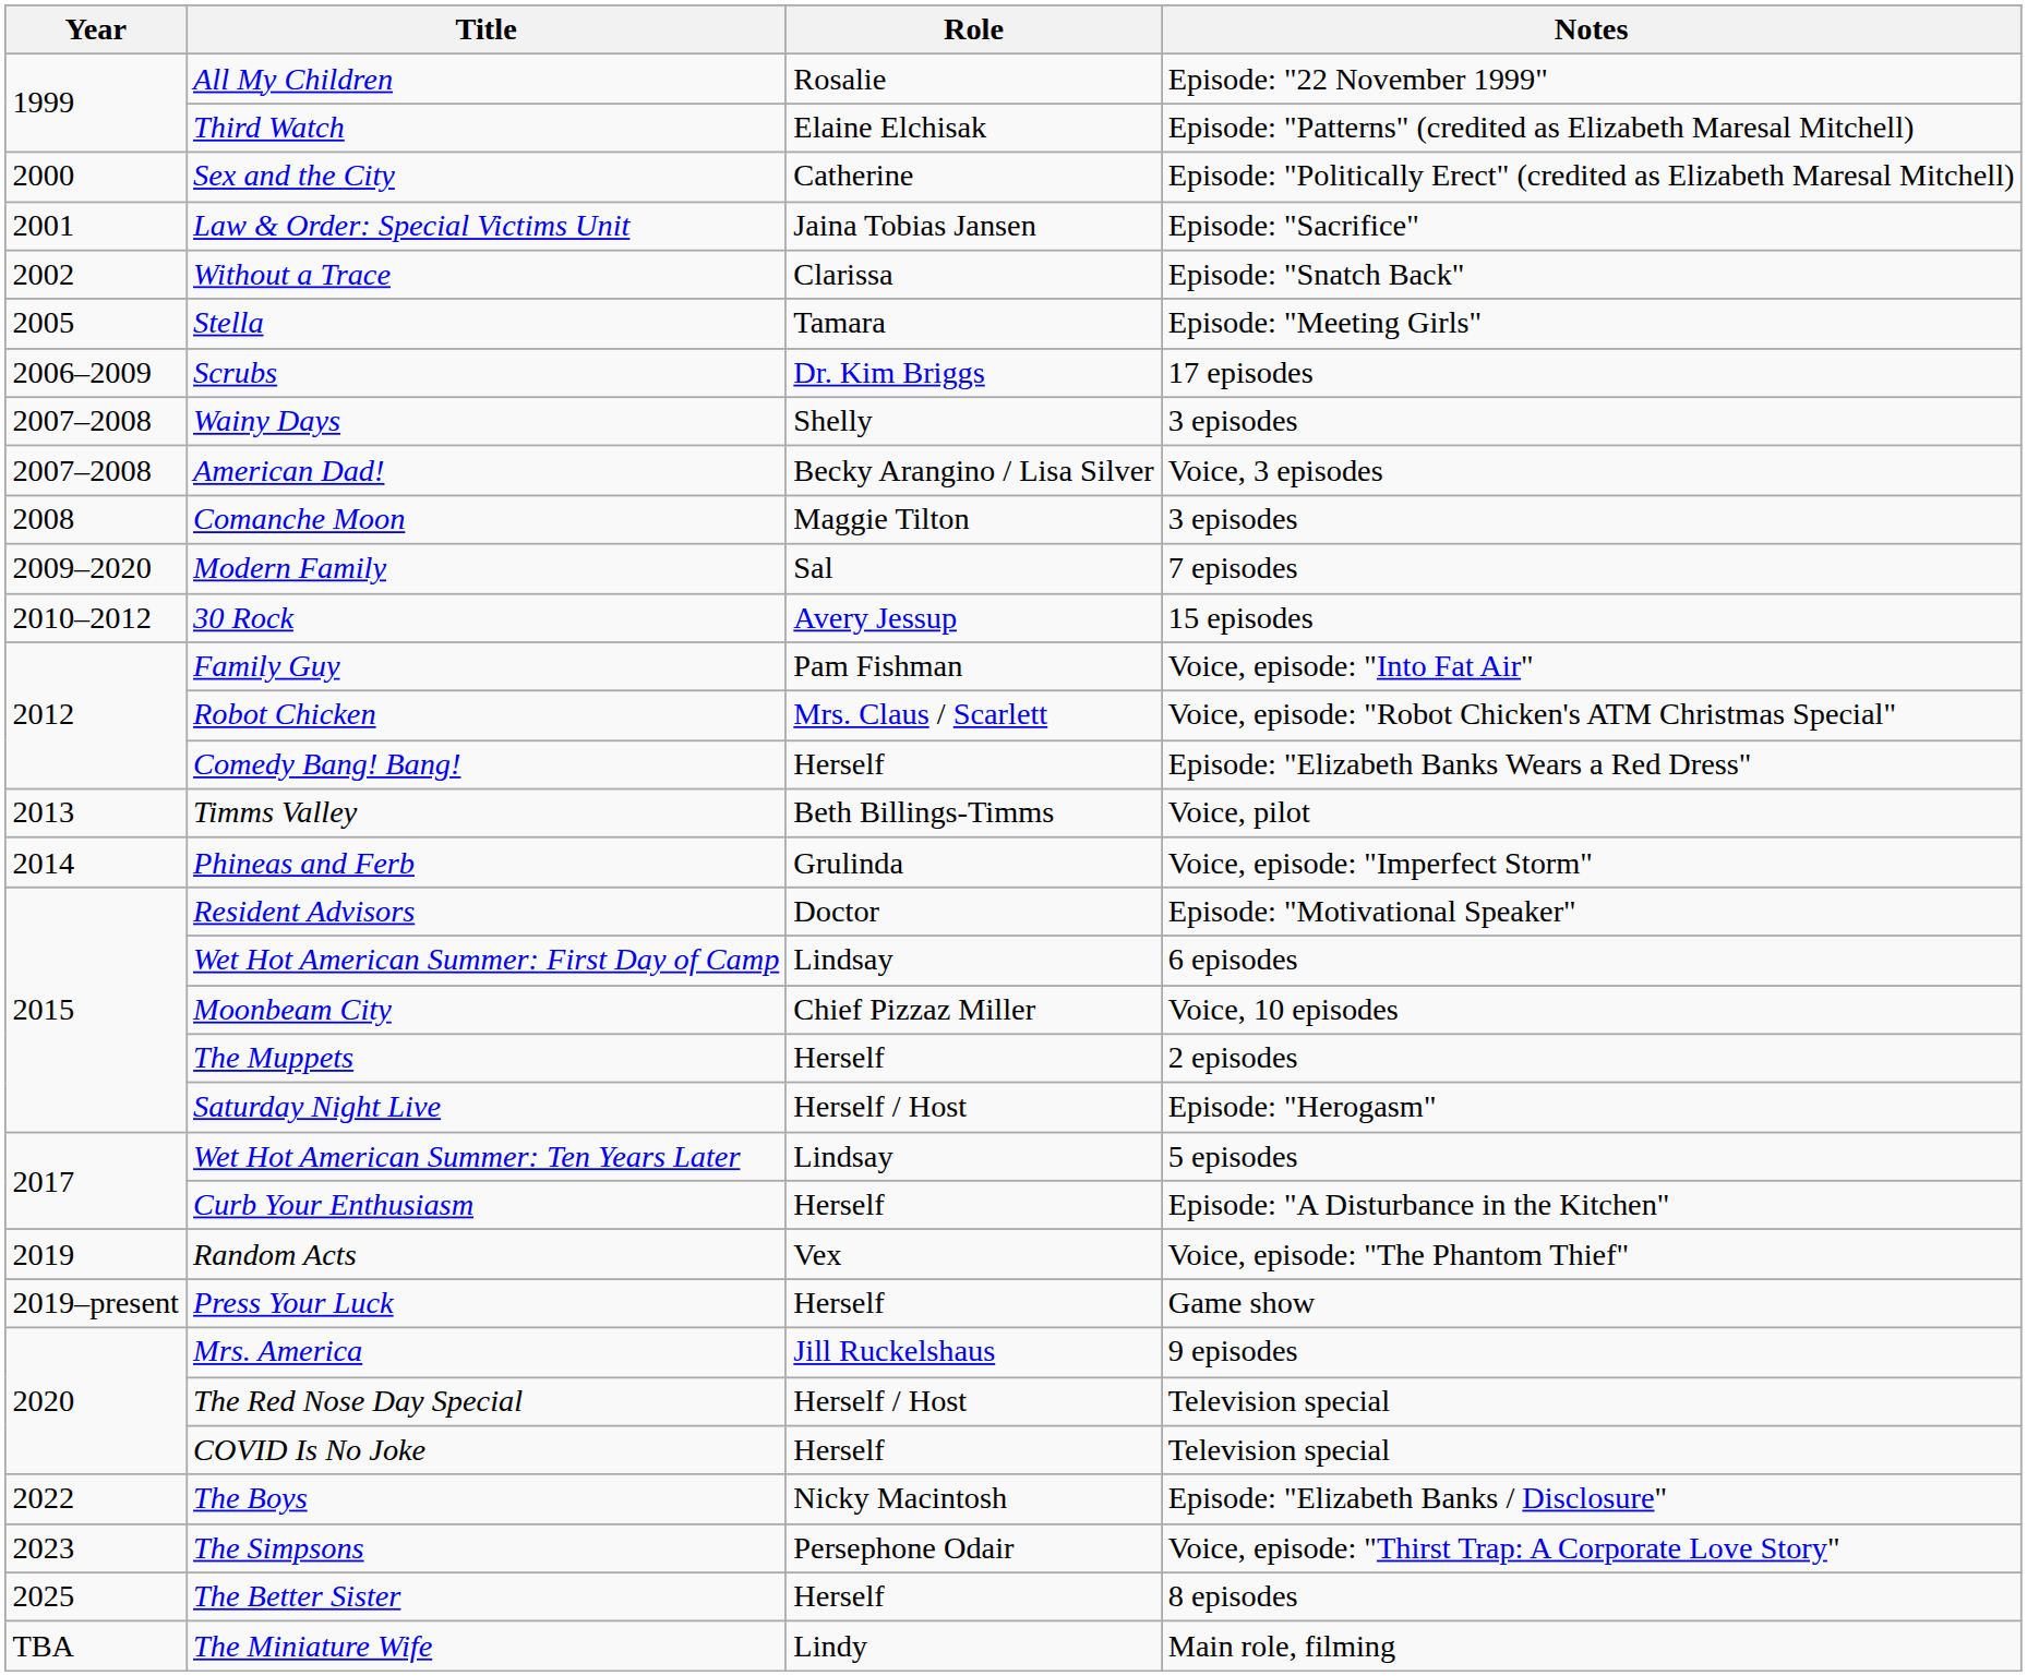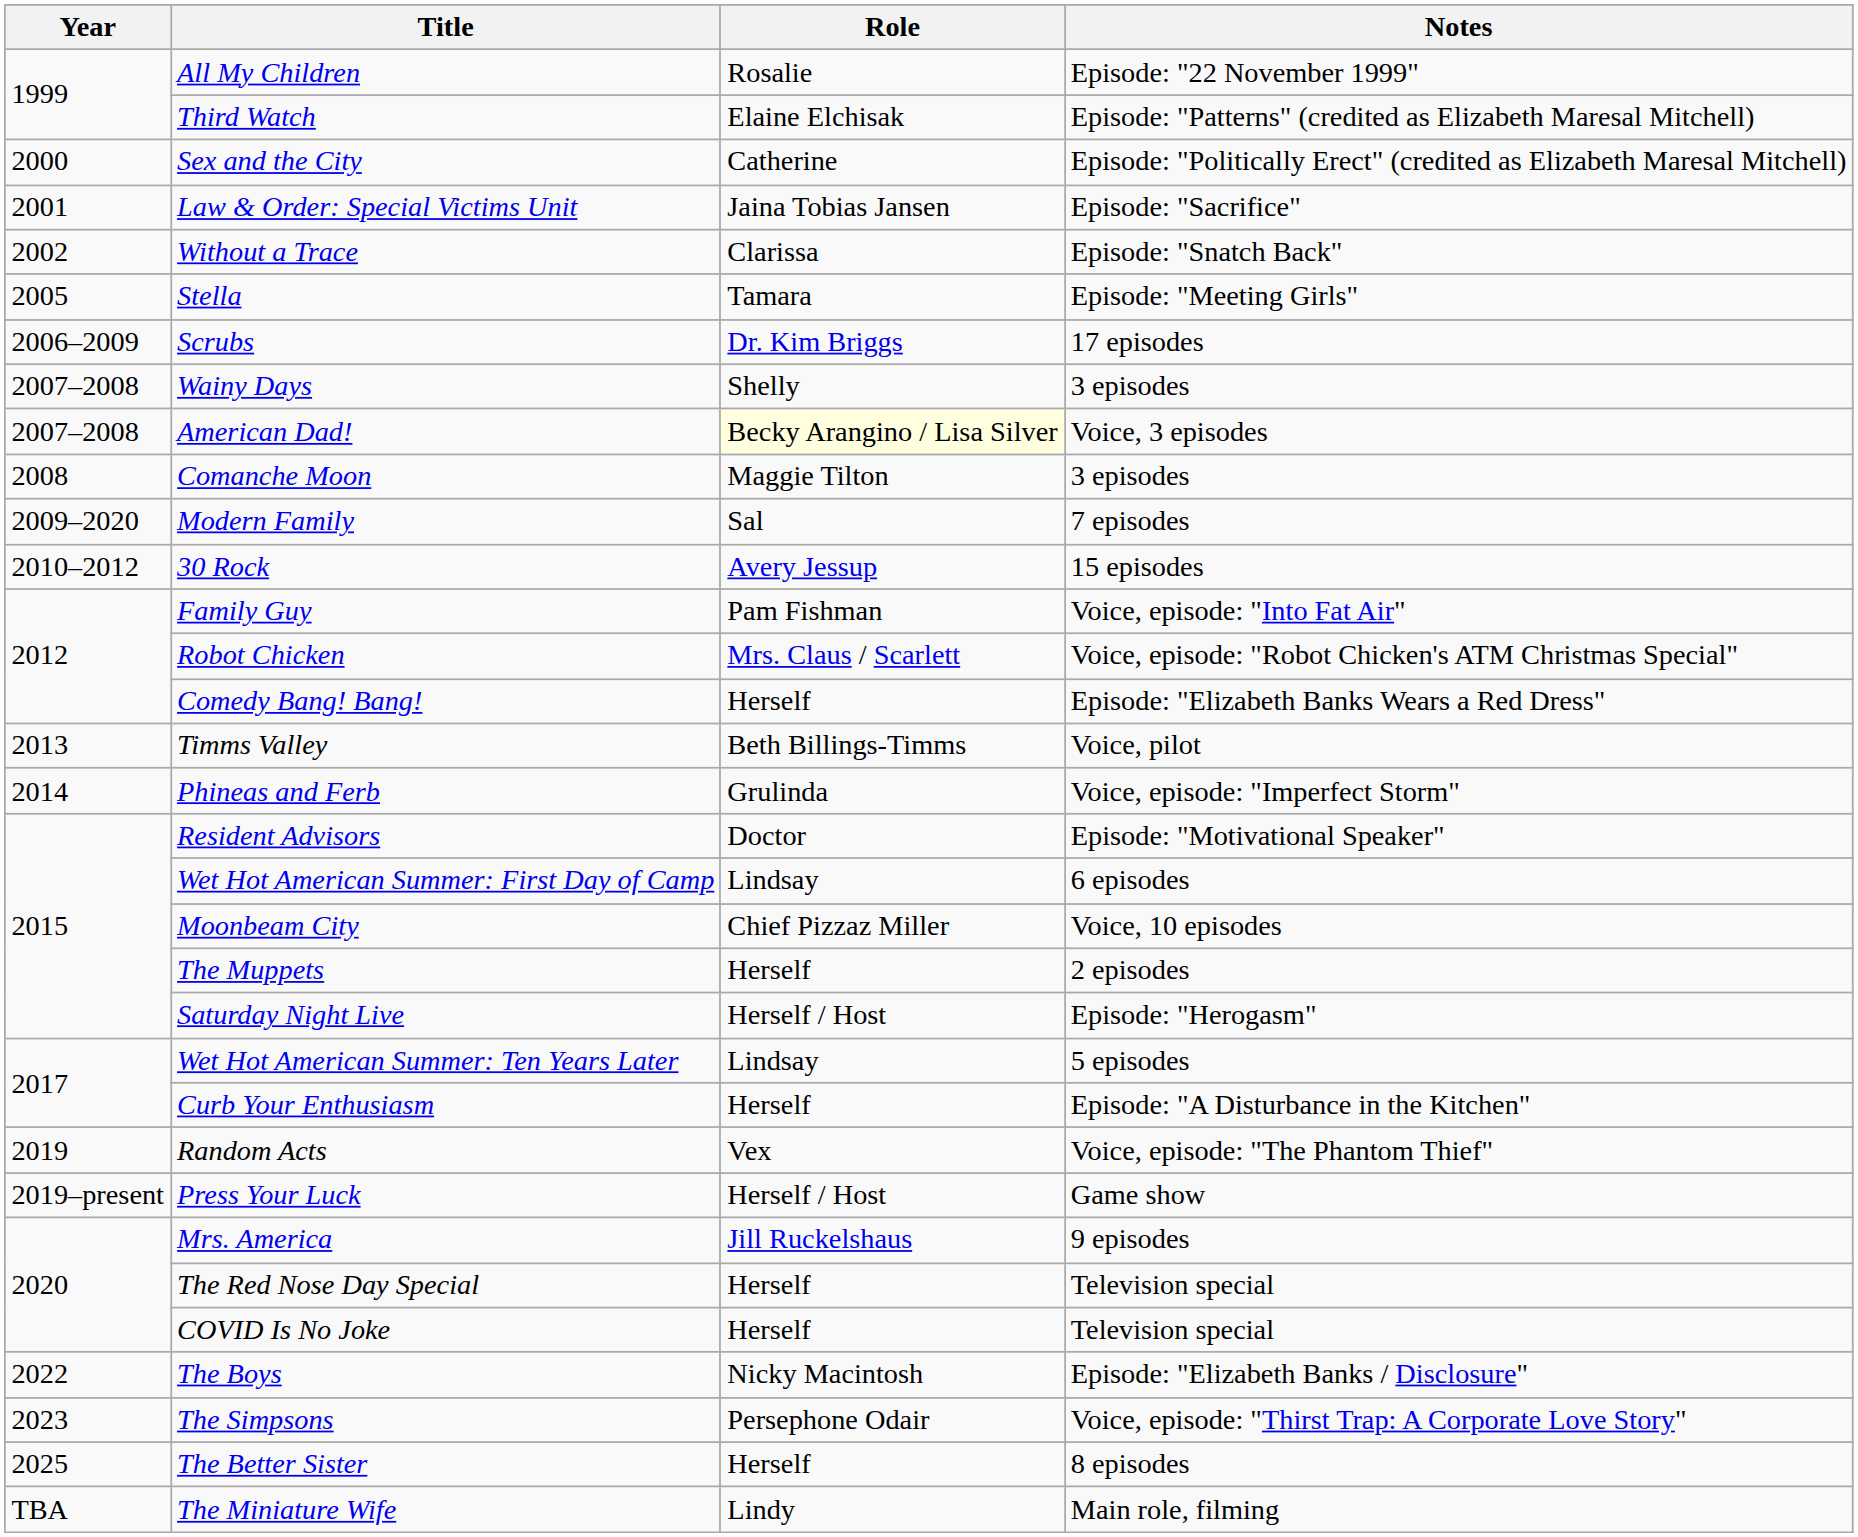American Dad! | Role: no background -> lightyellow background
Press Your Luck | Role: Herself -> Herself / Host
The Red Nose Day Special | Role: Herself / Host -> Herself
